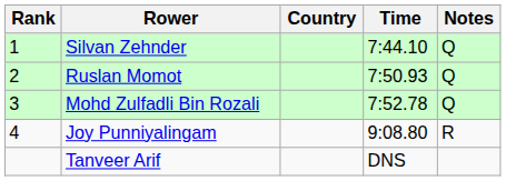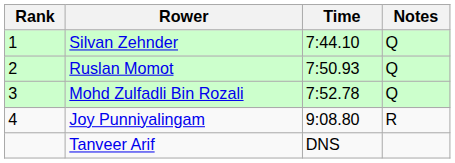- column: Country
